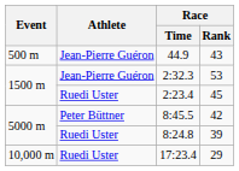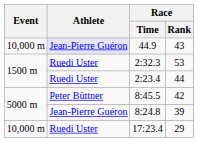44.9 | Event: 500 m -> 10,000 m
44.9 | Athlete: no background -> lavender background
2:32.3 | Athlete: Jean-Pierre Guéron -> Ruedi Uster
2:23.4 | Race / Rank: 45 -> 44
8:24.8 | Athlete: Ruedi Uster -> Jean-Pierre Guéron
